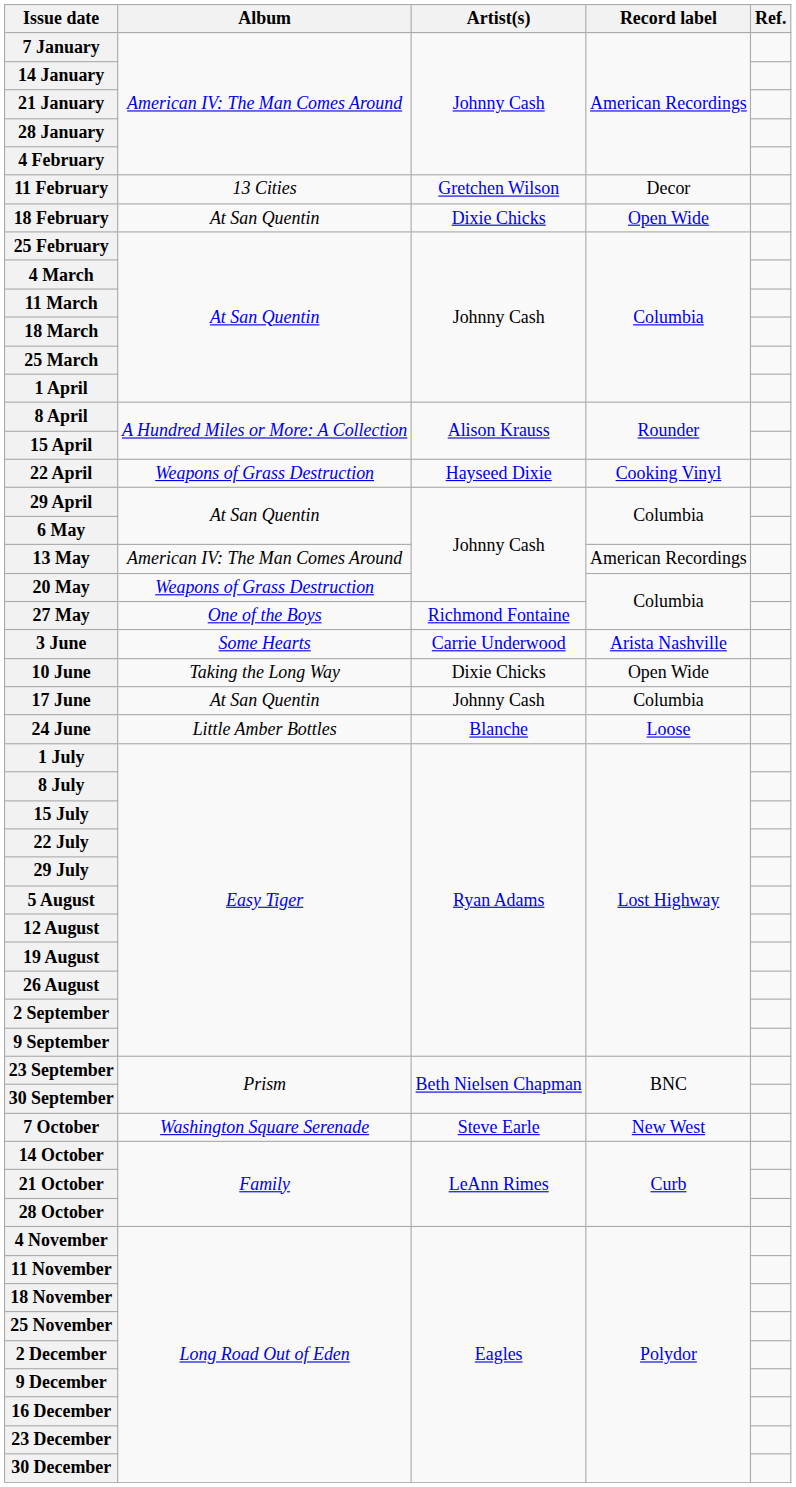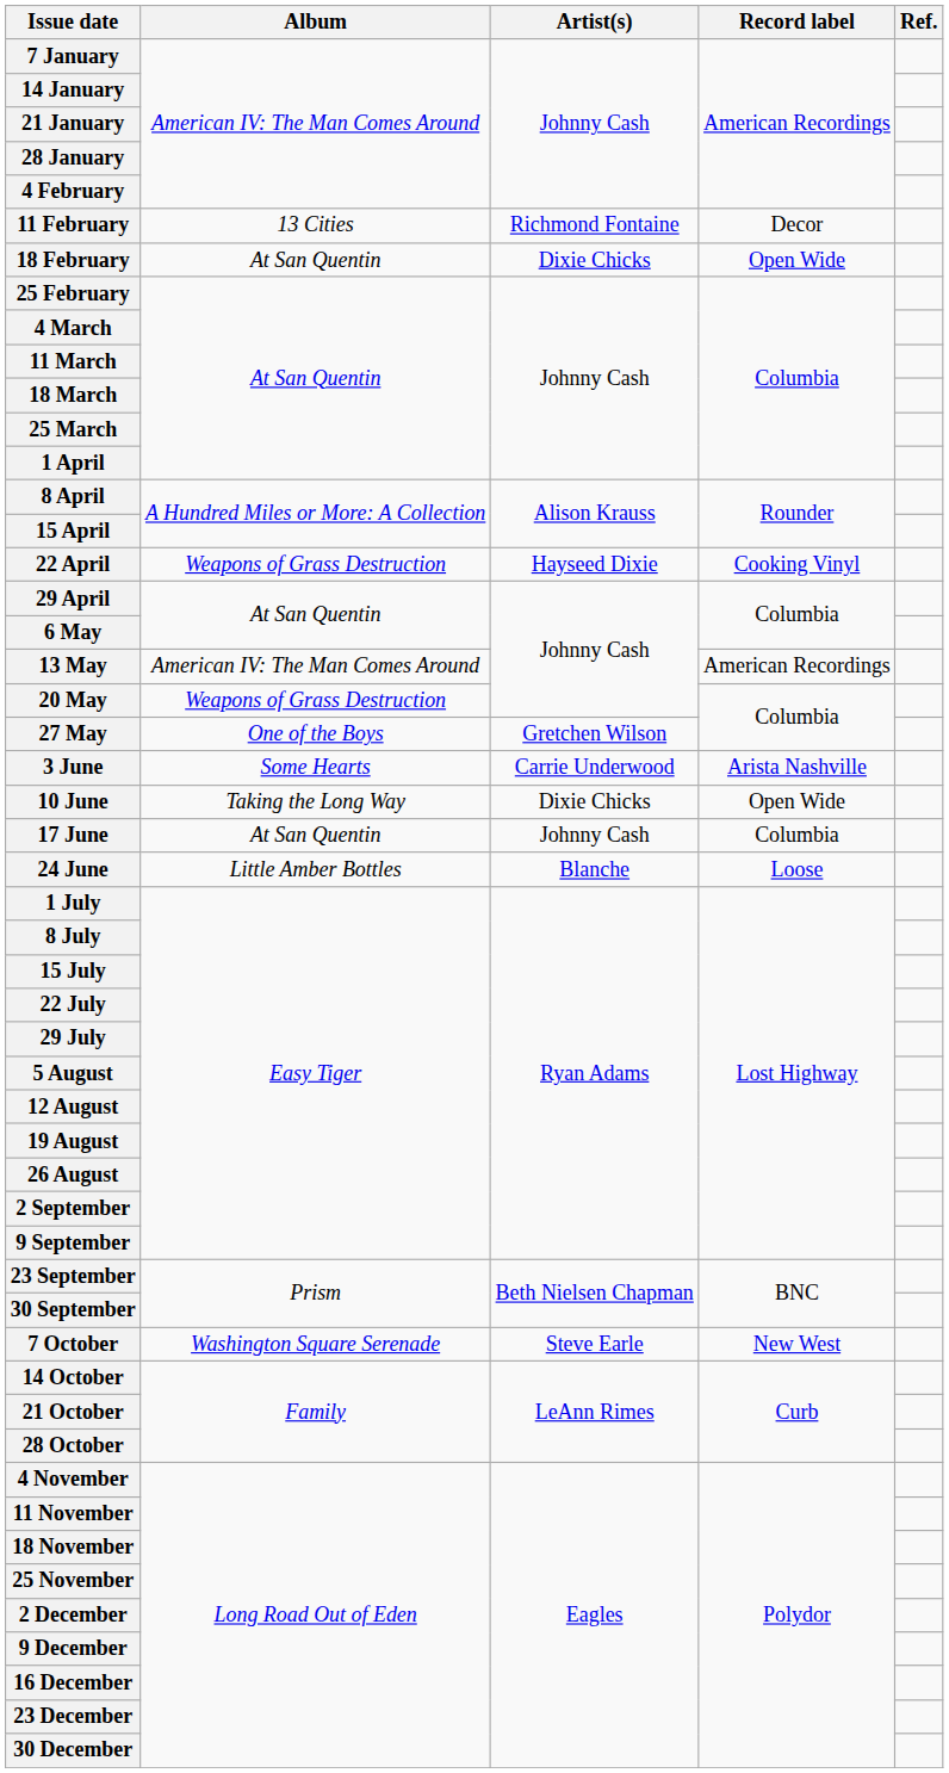11 February | Artist(s): Gretchen Wilson -> Richmond Fontaine
27 May | Artist(s): Richmond Fontaine -> Gretchen Wilson
